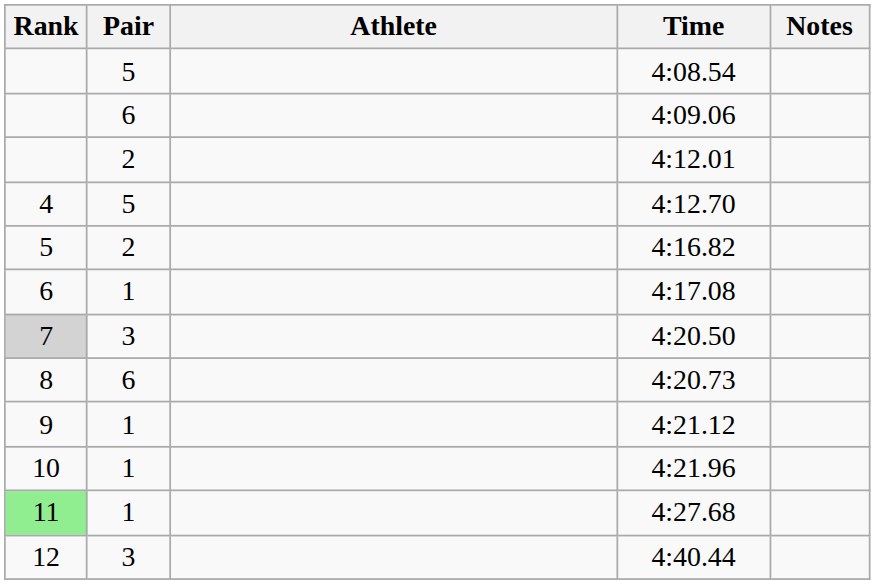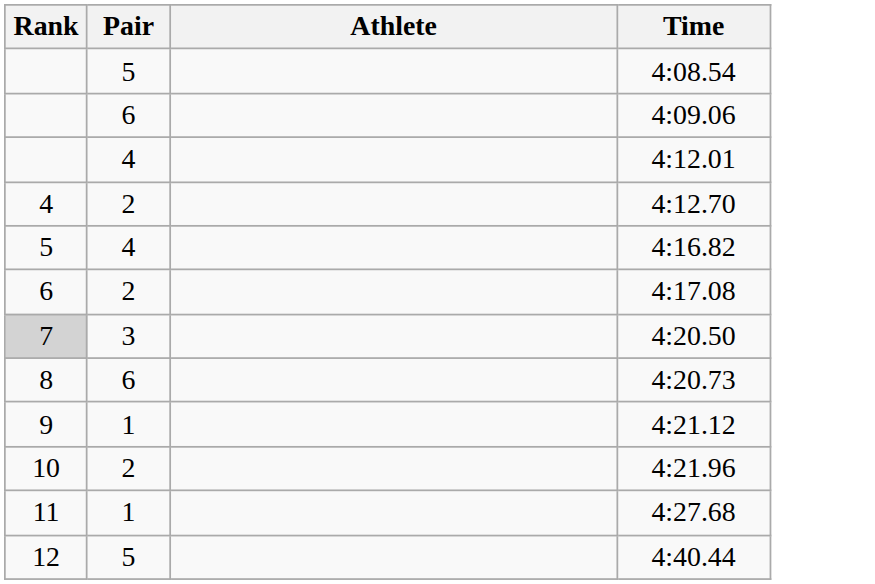- column: Notes
4:12.01 | Pair: 2 -> 4
4:12.70 | Pair: 5 -> 2
4:16.82 | Pair: 2 -> 4
4:17.08 | Pair: 1 -> 2
4:21.96 | Pair: 1 -> 2
4:27.68 | Rank: lightgreen background -> no background
4:40.44 | Pair: 3 -> 5
